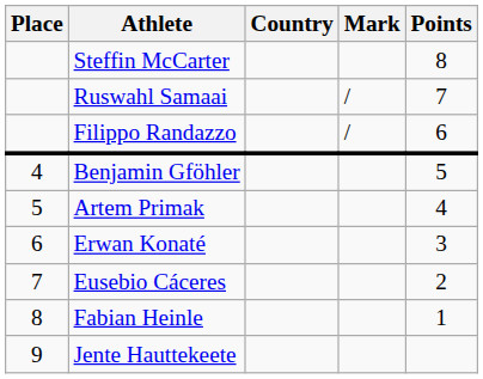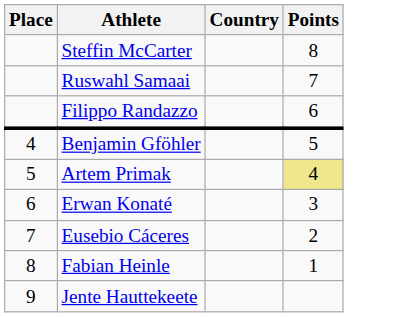- column: Mark | / | /
Artem Primak | Points: no background -> khaki background
